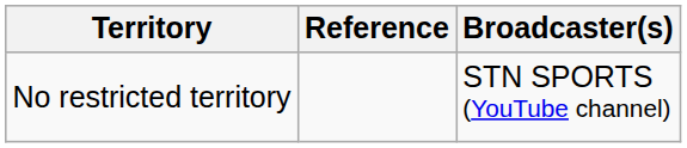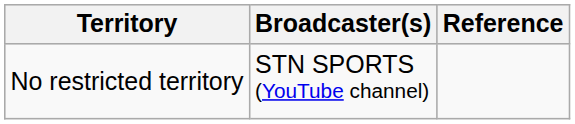columns swapped: Broadcaster(s) <-> Reference
